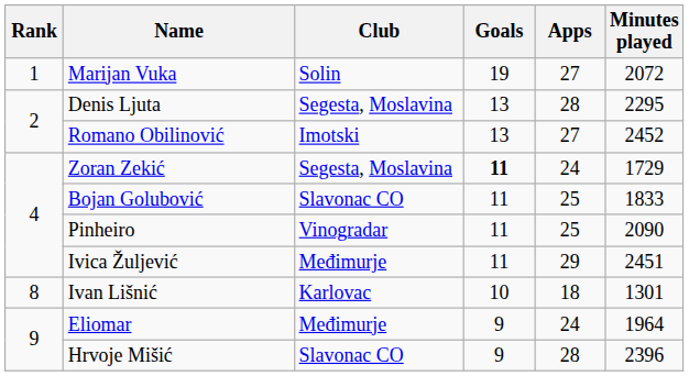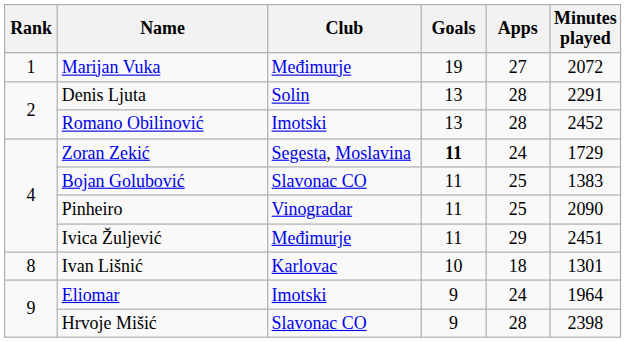Marijan Vuka | Club: Solin -> Međimurje
Denis Ljuta | Club: Segesta, Moslavina -> Solin
Denis Ljuta | Minutes played: 2295 -> 2291
Romano Obilinović | Apps: 27 -> 28
Bojan Golubović | Minutes played: 1833 -> 1383
Eliomar | Club: Međimurje -> Imotski
Hrvoje Mišić | Minutes played: 2396 -> 2398
